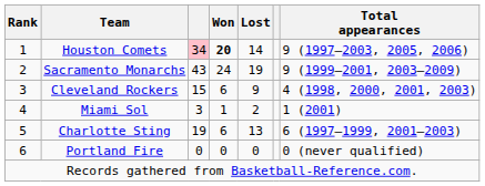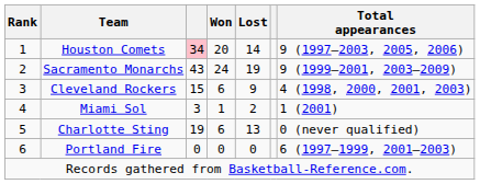Houston Comets | Won: bold -> normal
Charlotte Sting | Total appearances: 6 (1997–1999, 2001–2003) -> 0 (never qualified)
Portland Fire | Total appearances: 0 (never qualified) -> 6 (1997–1999, 2001–2003)
